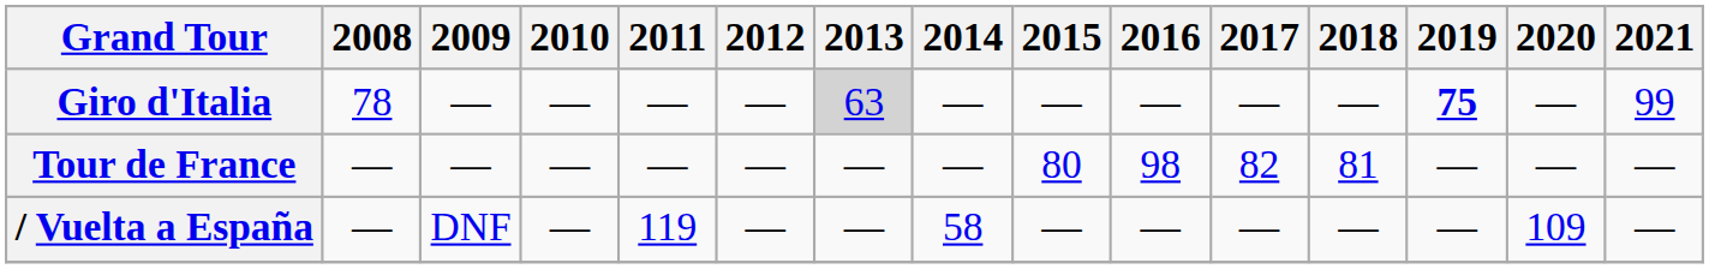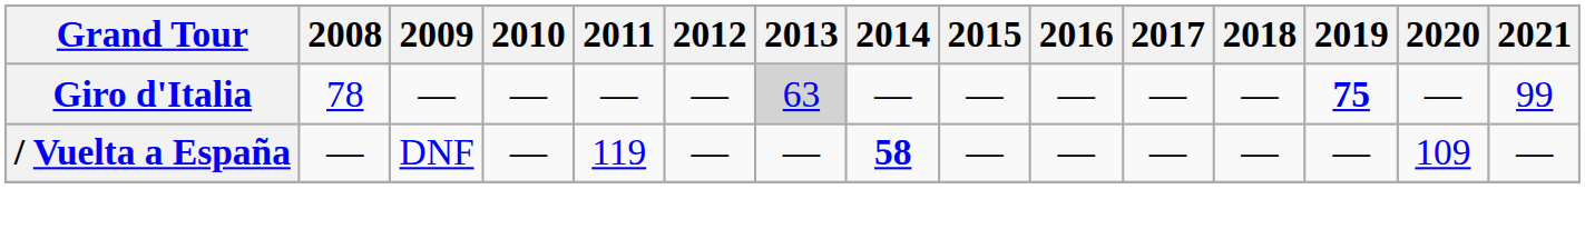- row: Tour de France | — | — | — | — | — | — | — | 80 | 98 | 82 | 81 | — | — | —
/ Vuelta a España | 2014: normal -> bold
